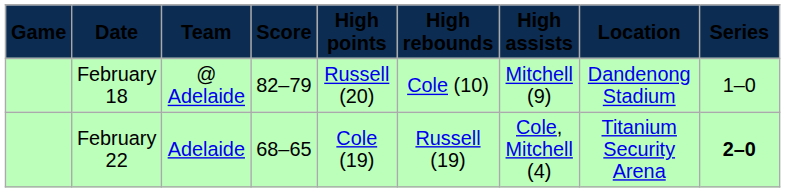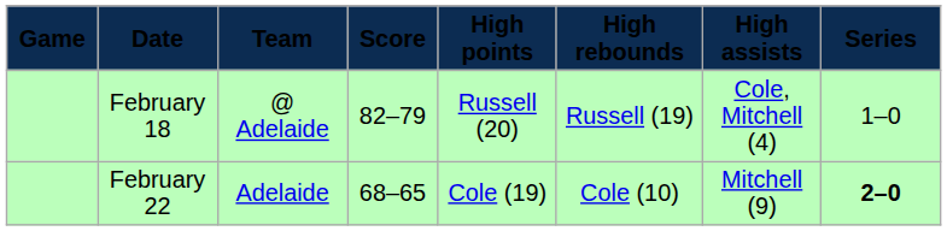- column: Location | Dandenong Stadium | Titanium Security Arena
February 18 | High rebounds: Cole (10) -> Russell (19)
February 18 | High assists: Mitchell (9) -> Cole, Mitchell (4)
February 22 | High rebounds: Russell (19) -> Cole (10)
February 22 | High assists: Cole, Mitchell (4) -> Mitchell (9)
